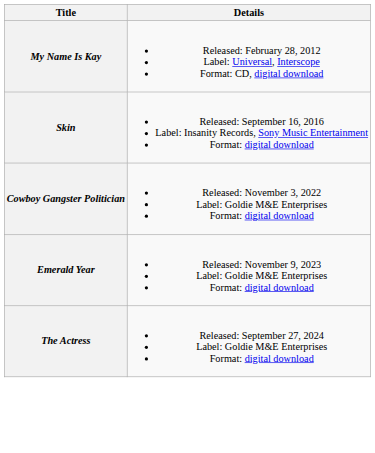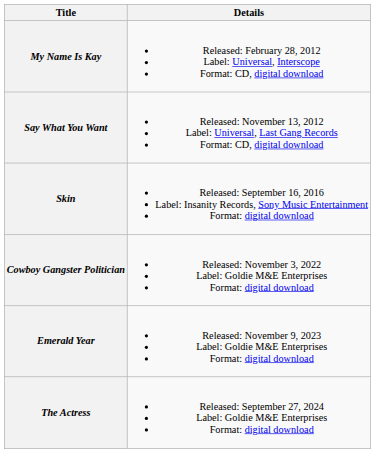+ row: Say What You Want | Released: November 13, 2012 Label: Universal, Last Gang Records Format: CD, digital download
